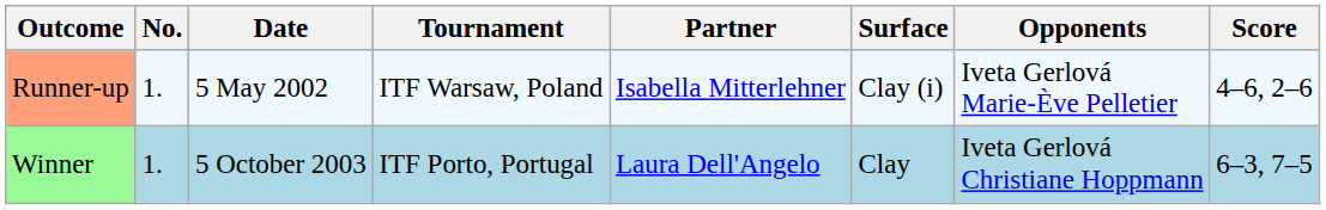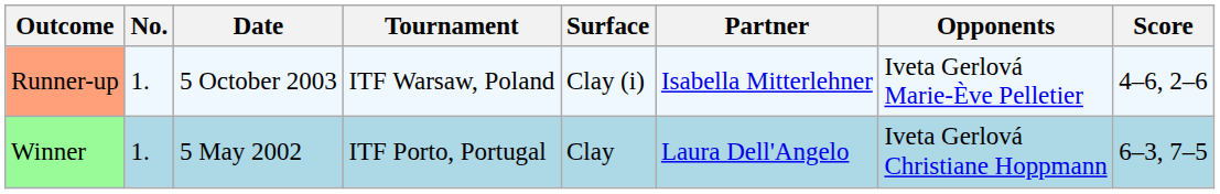columns swapped: Surface <-> Partner
Runner-up | Date: 5 May 2002 -> 5 October 2003
Winner | Date: 5 October 2003 -> 5 May 2002
